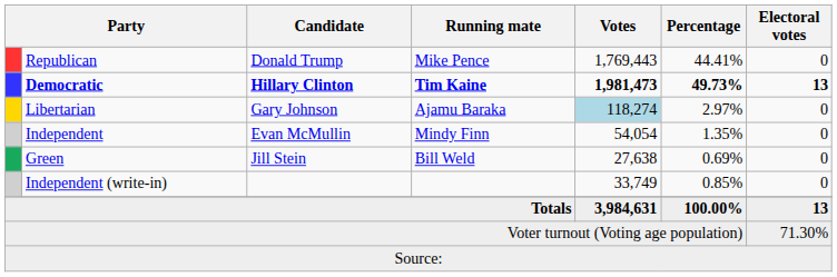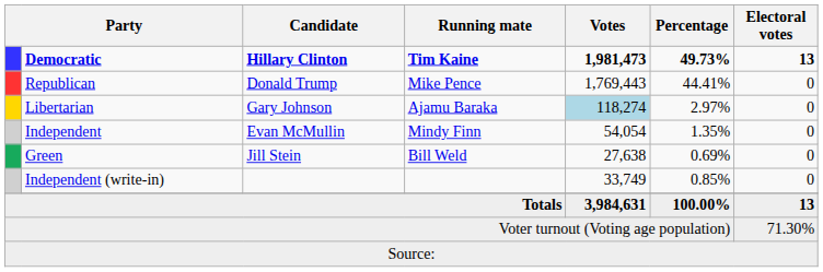rows swapped: Democratic <-> Republican
